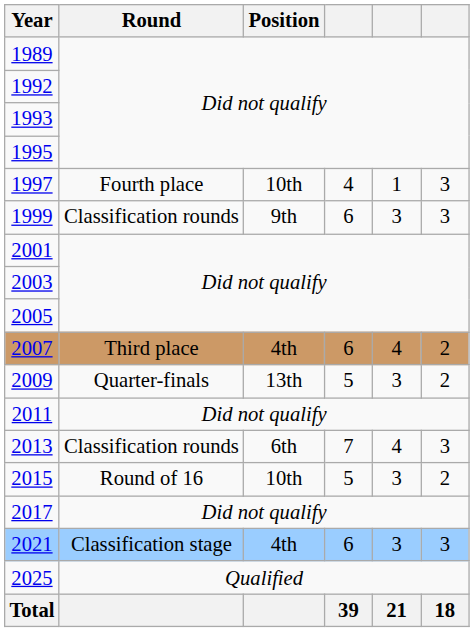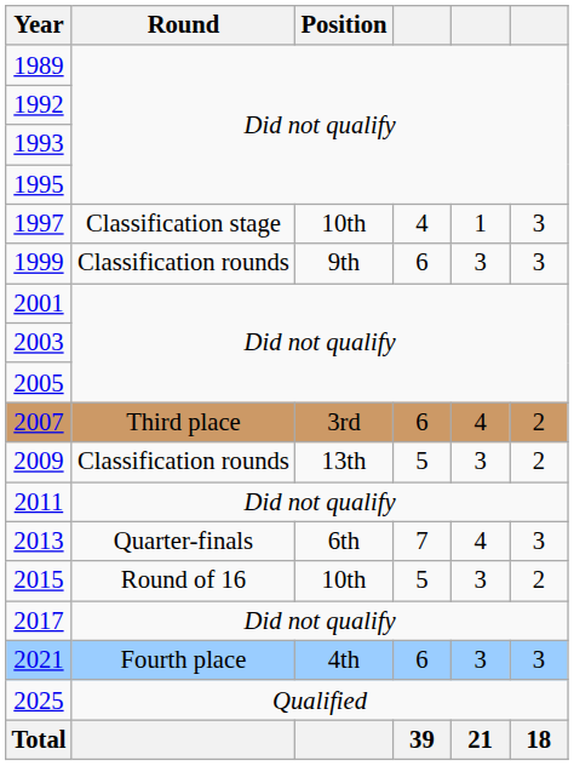1997 | Round: Fourth place -> Classification stage
2007 | Position: 4th -> 3rd
2009 | Round: Quarter-finals -> Classification rounds
2013 | Round: Classification rounds -> Quarter-finals
2021 | Round: Classification stage -> Fourth place
